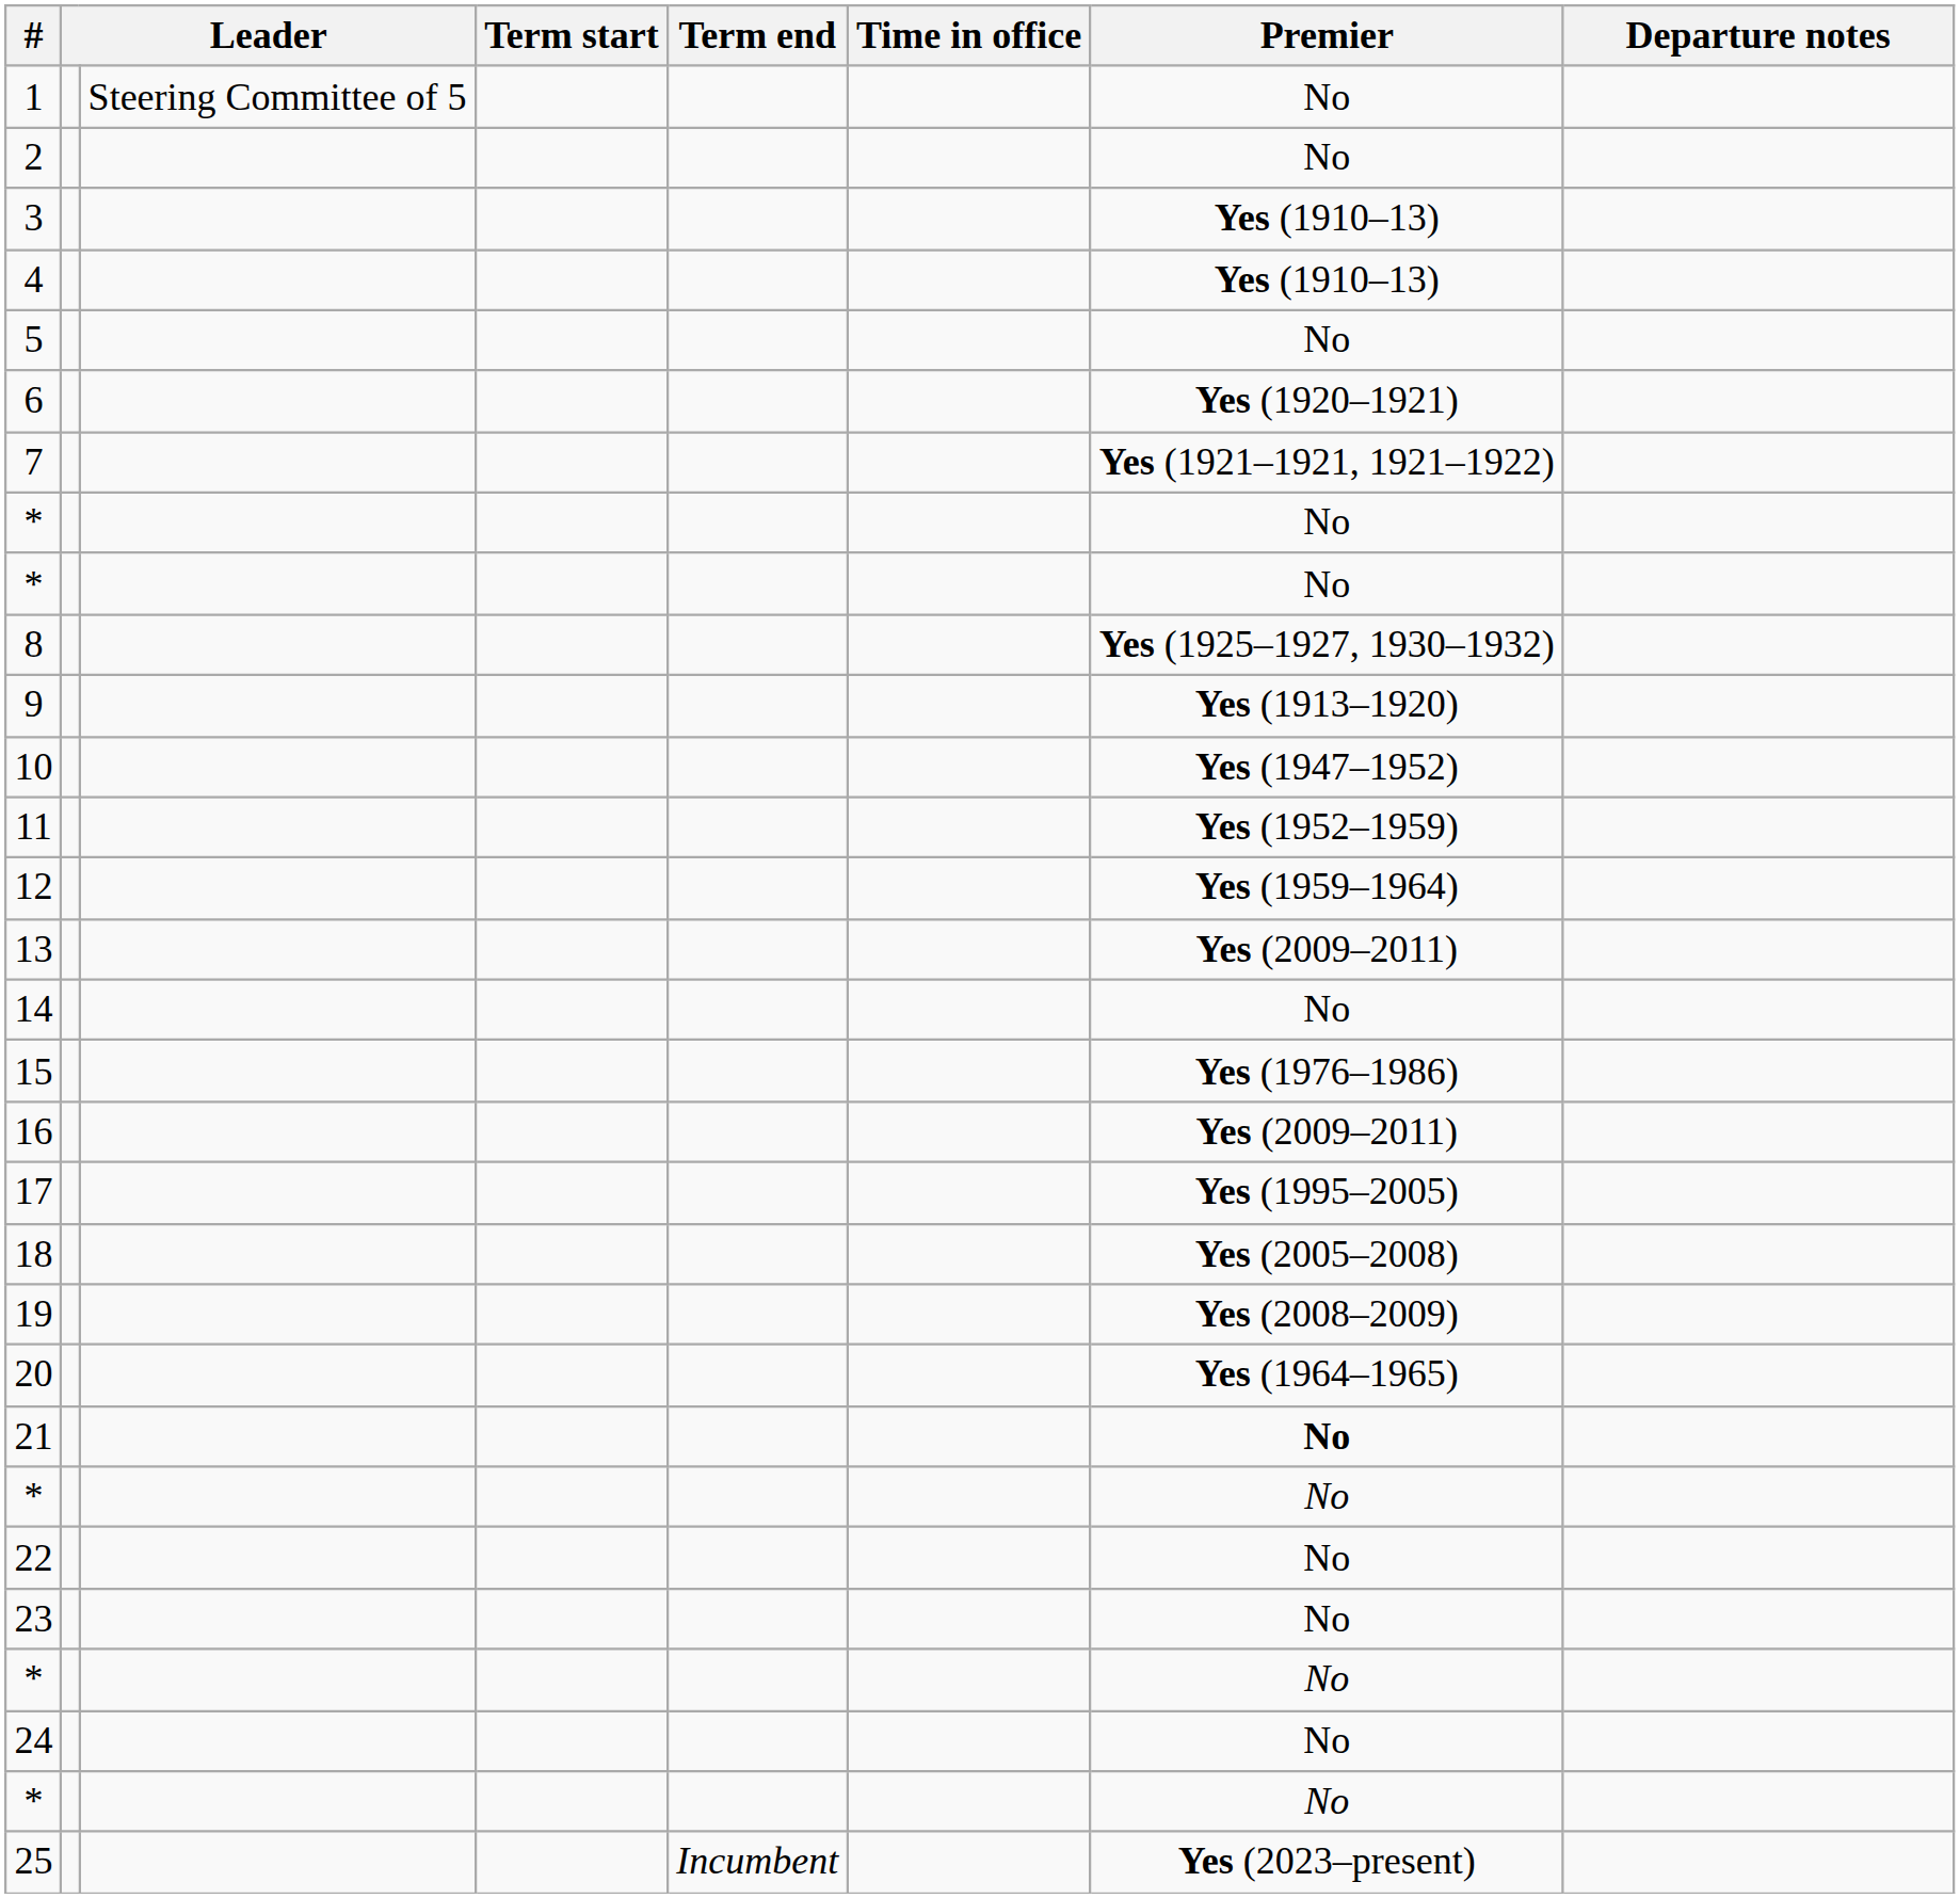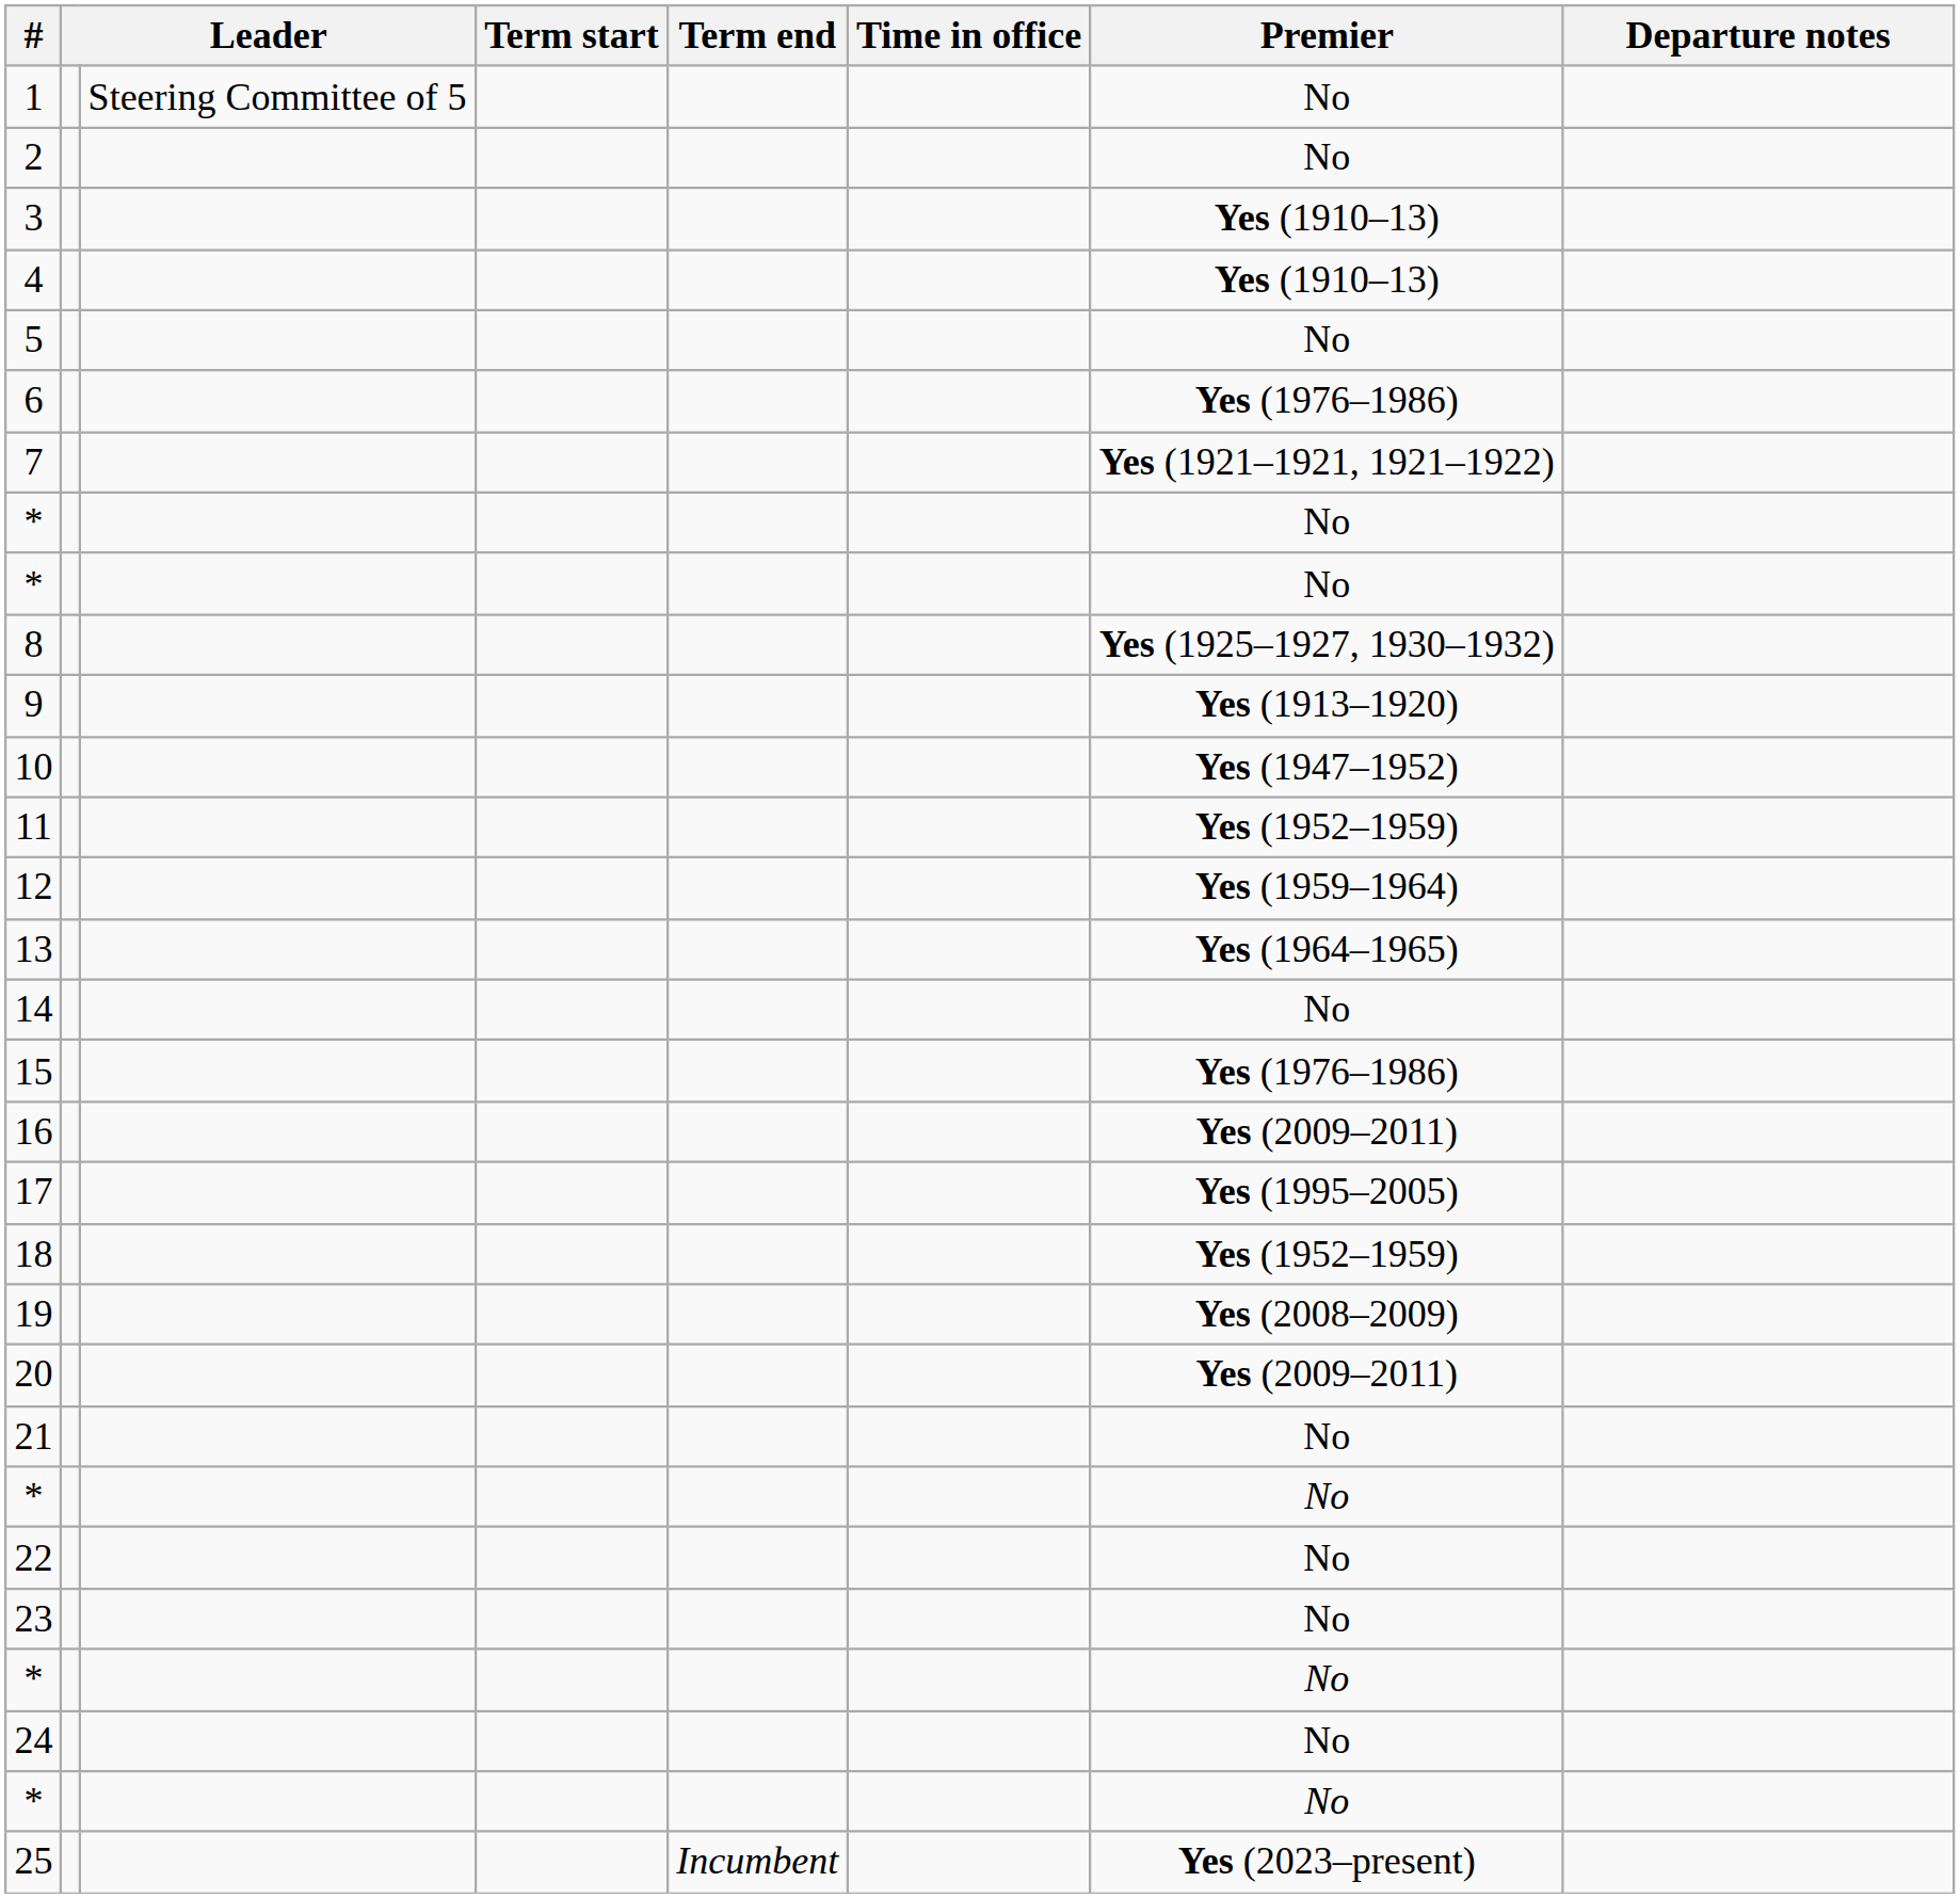6 | Premier: Yes (1920–1921) -> Yes (1976–1986)
13 | Premier: Yes (2009–2011) -> Yes (1964–1965)
18 | Premier: Yes (2005–2008) -> Yes (1952–1959)
20 | Premier: Yes (1964–1965) -> Yes (2009–2011)
21 | Premier: bold -> normal
